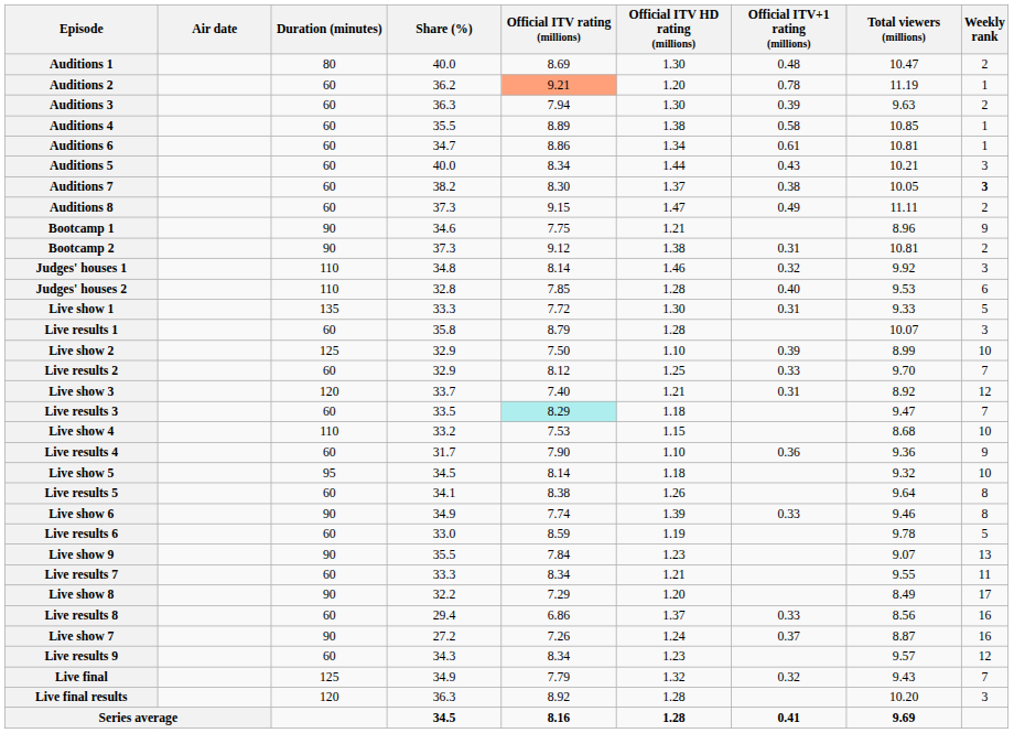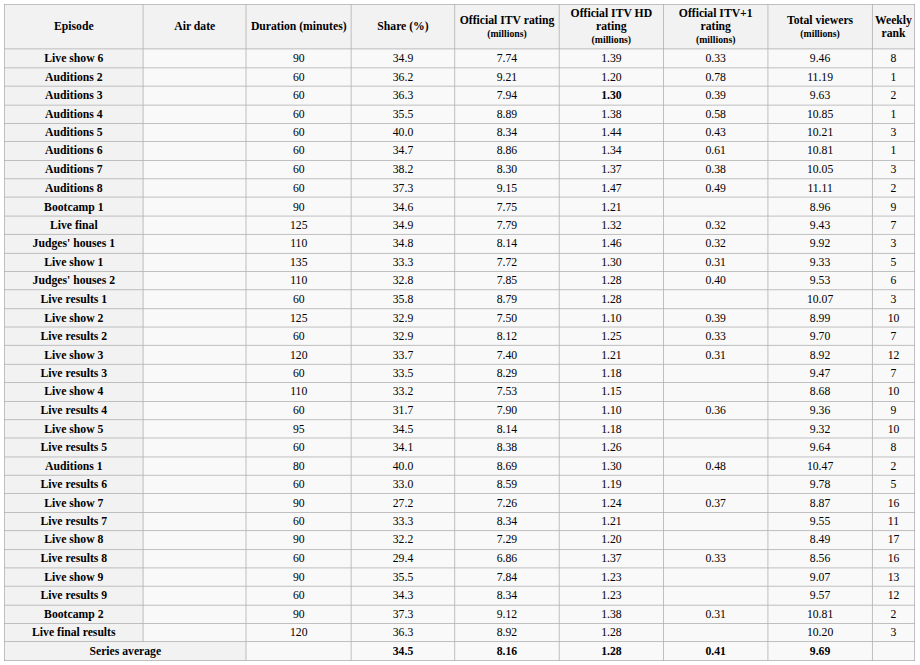rows swapped: Auditions 1 <-> Live show 6
Auditions 2 | Official ITV rating (millions): lightsalmon background -> no background
Auditions 3 | Official ITV HD rating (millions): normal -> bold
rows swapped: Auditions 5 <-> Auditions 6
Auditions 7 | Weekly rank: bold -> normal
rows swapped: Bootcamp 2 <-> Live final
rows swapped: Judges' houses 2 <-> Live show 1
Live results 3 | Official ITV rating (millions): paleturquoise background -> no background
rows swapped: Live show 7 <-> Live show 9
